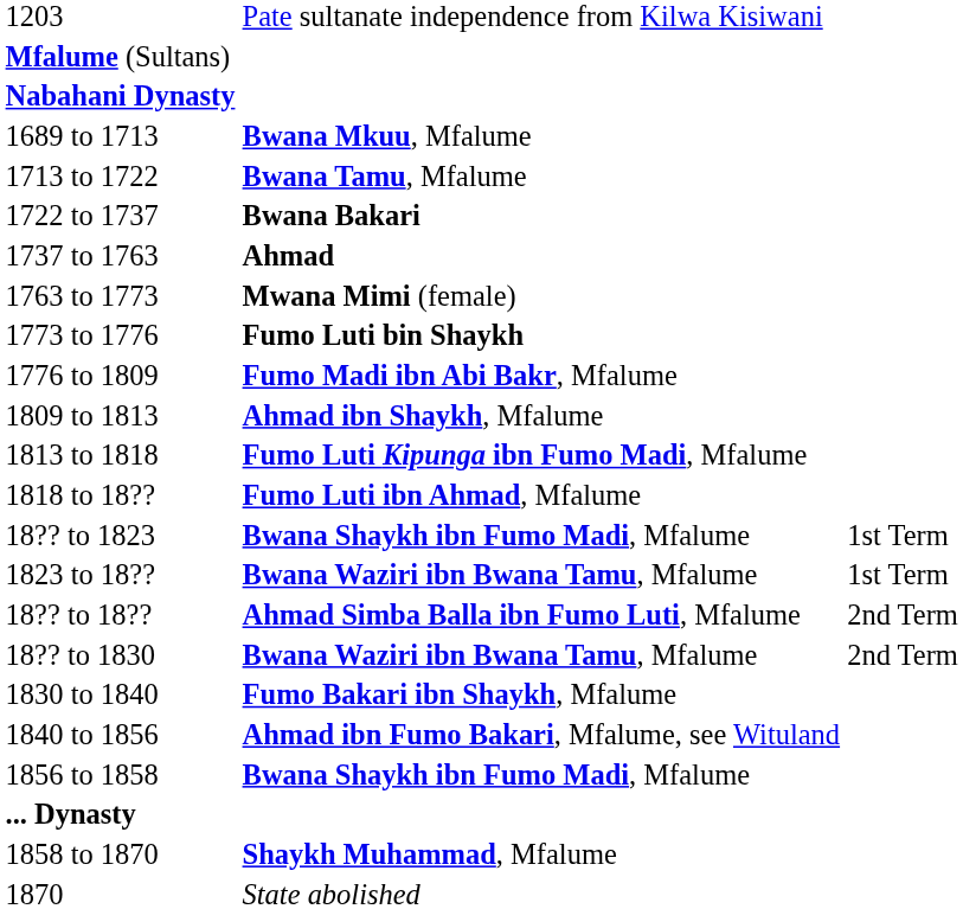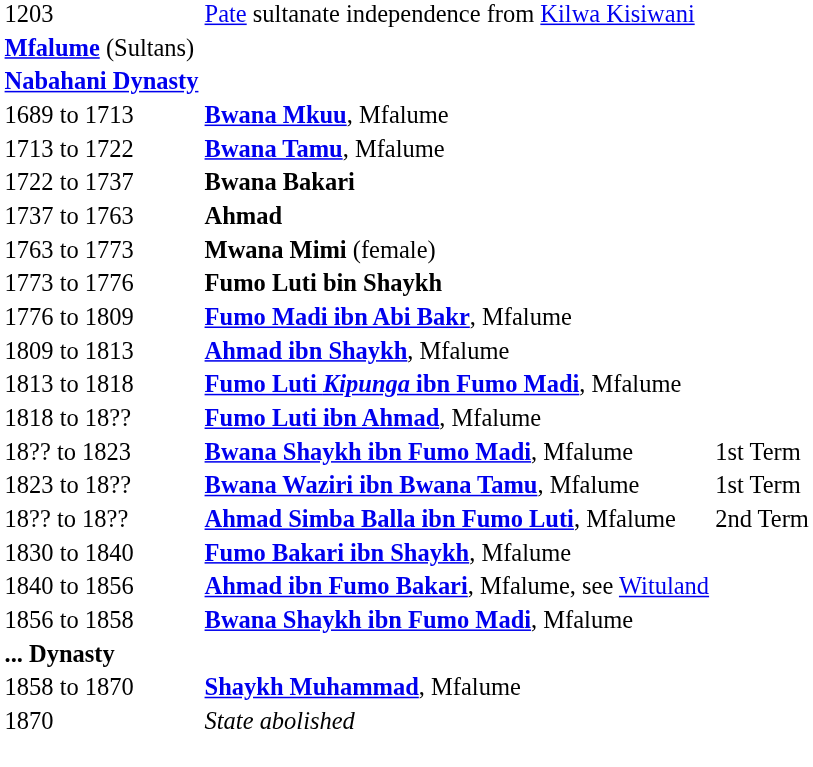- row: 18?? to 1830 | Bwana Waziri ibn Bwana Tamu, Mfalume | 2nd Term
